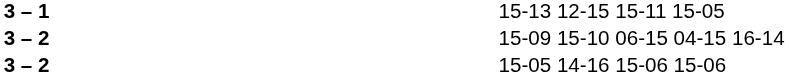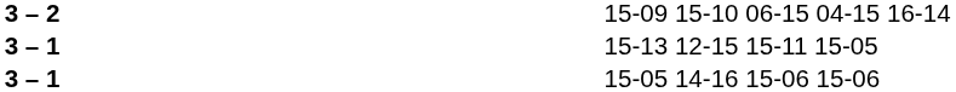rows swapped: 15-09 15-10 06-15 04-15 16-14 <-> 15-13 12-15 15-11 15-05
15-05 14-16 15-06 15-06 | column 2: 3 – 2 -> 3 – 1
